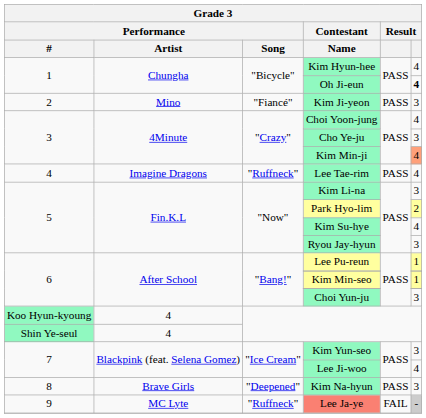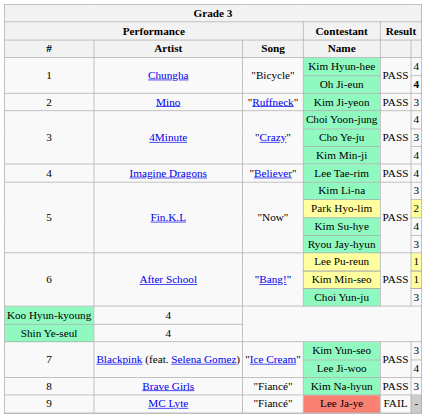Kim Ji-yeon | Performance / Song: "Fiancé" -> "Ruffneck"
Kim Min-ji | column 6: lightsalmon background -> no background
Lee Tae-rim | Performance / Song: "Ruffneck" -> "Believer"
Kim Na-hyun | Performance / Song: "Deepened" -> "Fiancé"
Lee Ja-ye | Performance / Song: "Ruffneck" -> "Fiancé"
